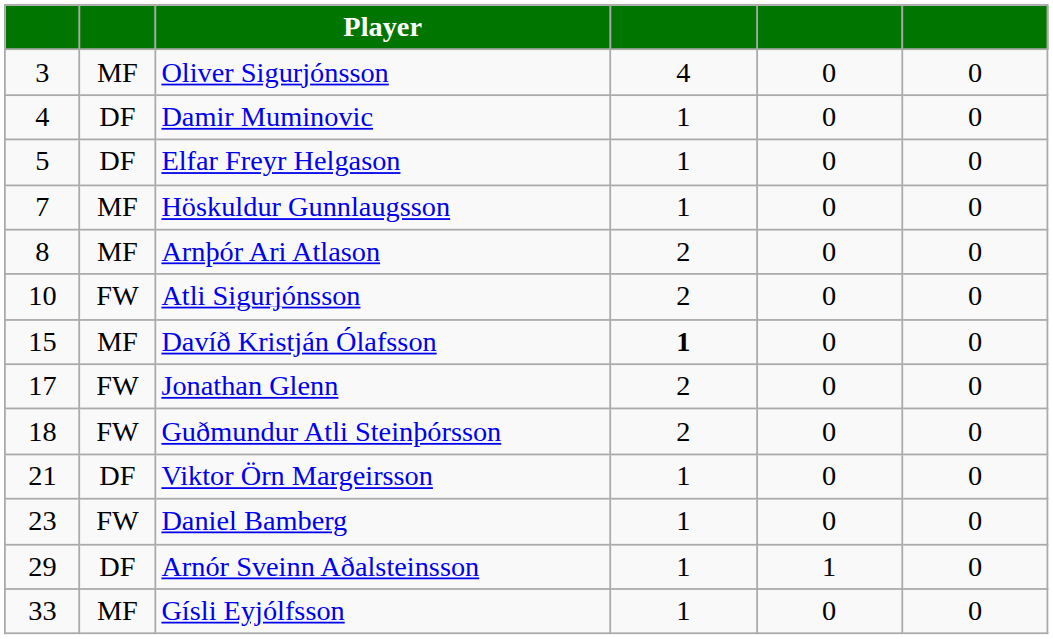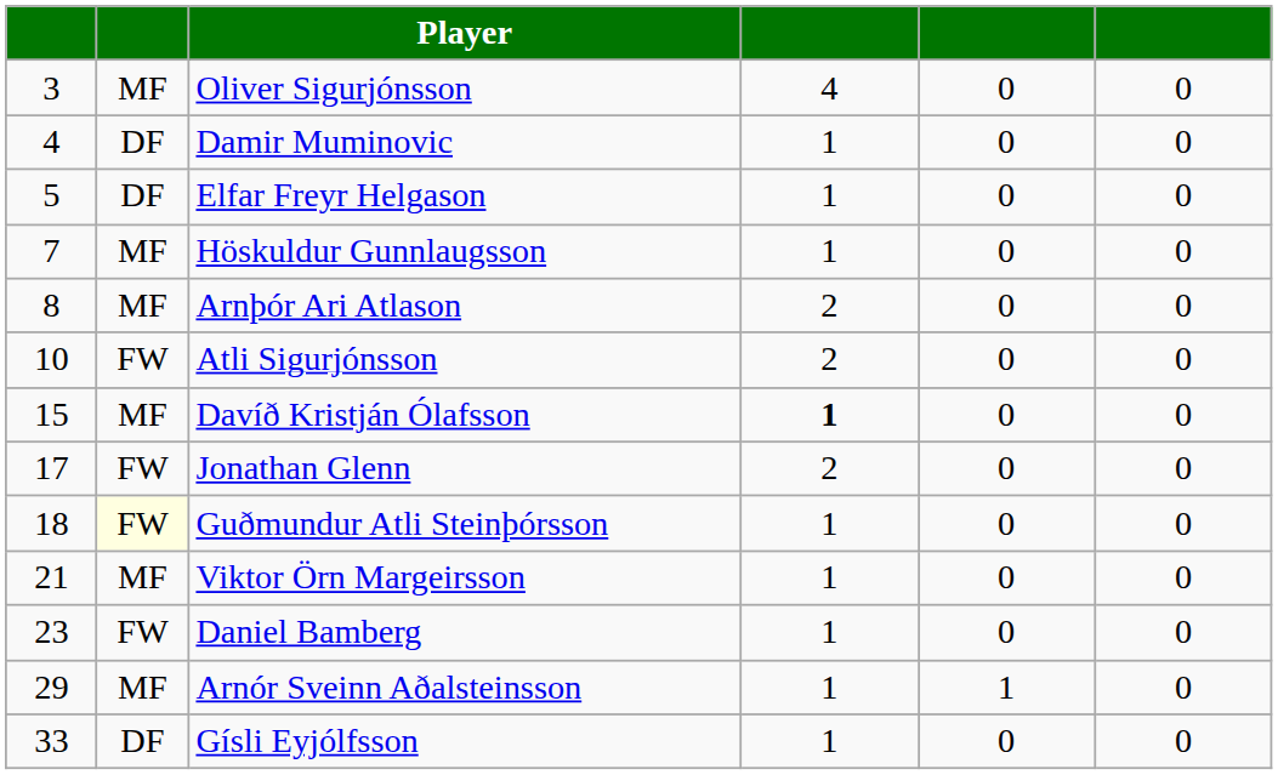Guðmundur Atli Steinþórsson | column 2: no background -> lightyellow background
Guðmundur Atli Steinþórsson | column 4: 2 -> 1
Viktor Örn Margeirsson | column 2: DF -> MF
Arnór Sveinn Aðalsteinsson | column 2: DF -> MF
Gísli Eyjólfsson | column 2: MF -> DF
